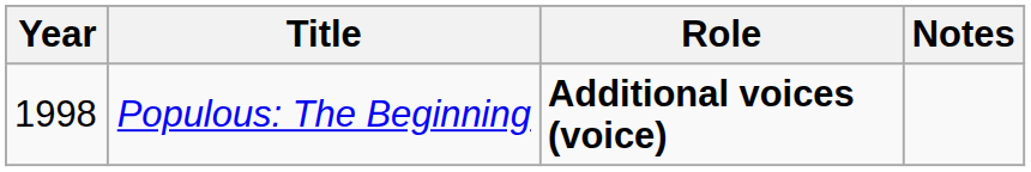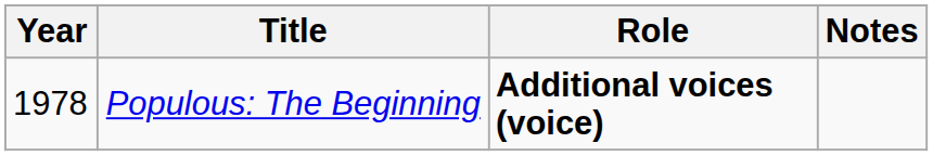Populous: The Beginning | Year: 1998 -> 1978
